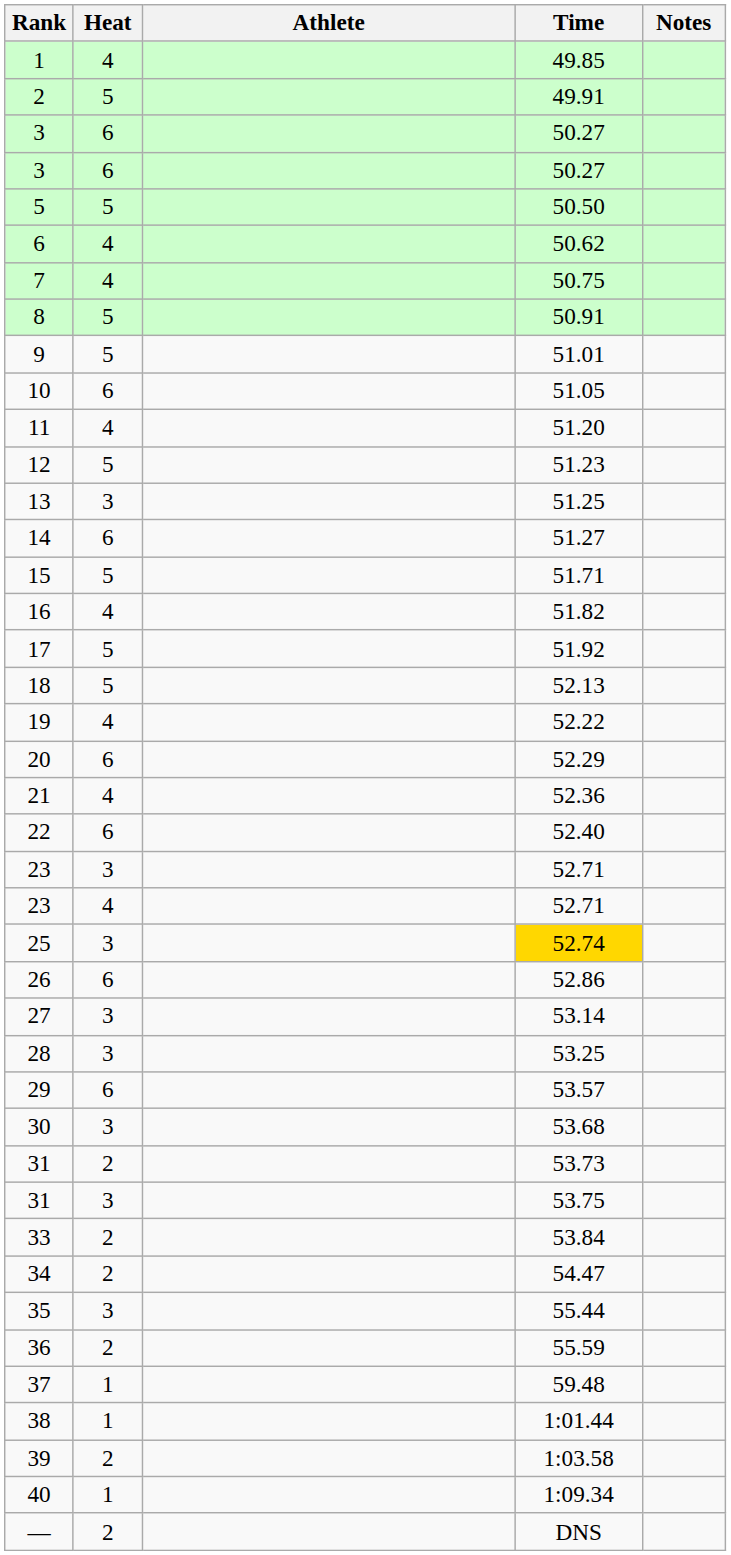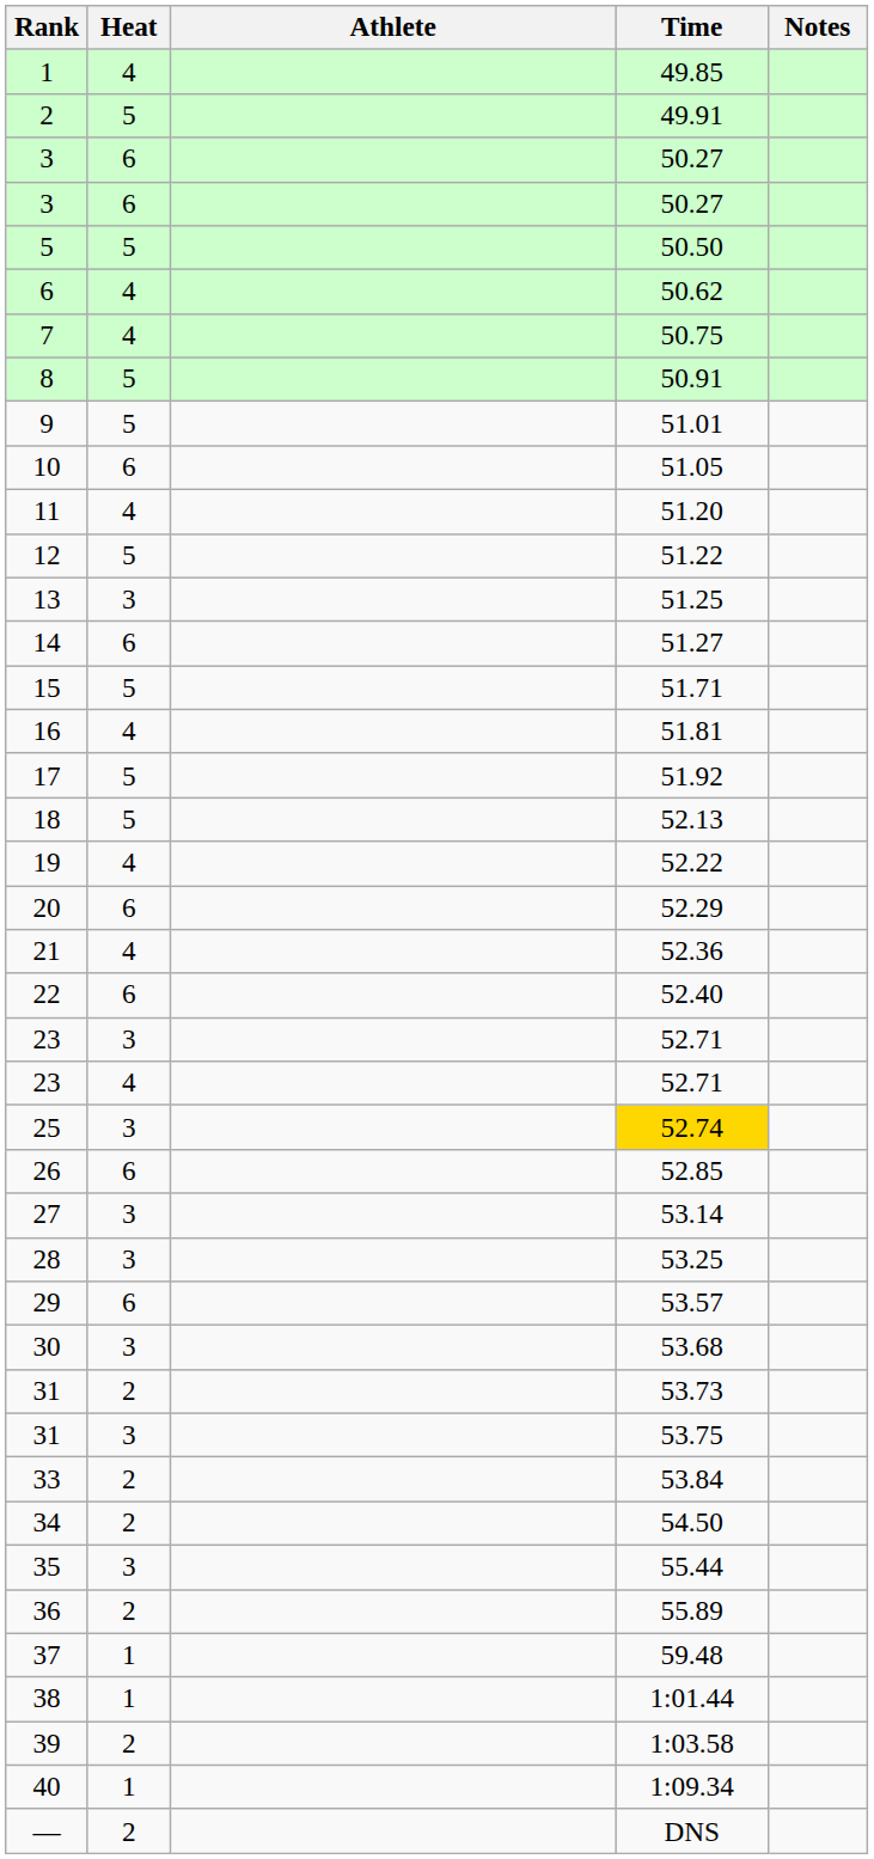12 | Time: 51.23 -> 51.22
16 | Time: 51.82 -> 51.81
26 | Time: 52.86 -> 52.85
34 | Time: 54.47 -> 54.50
36 | Time: 55.59 -> 55.89
